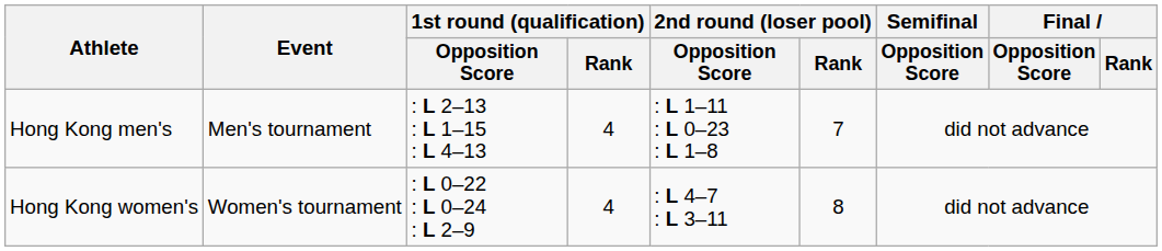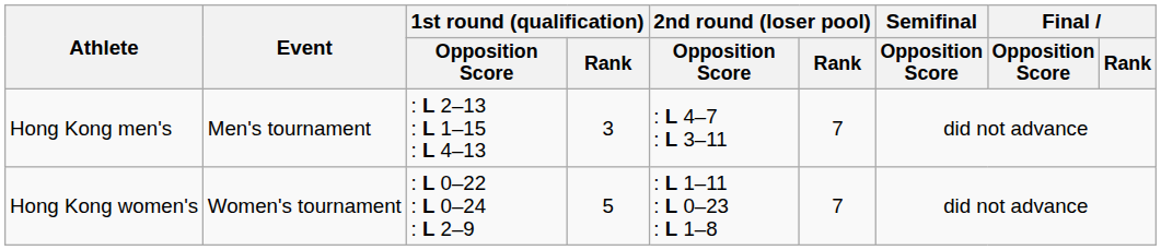Hong Kong men's | 1st round (qualification) / Rank: 4 -> 3
Hong Kong men's | 2nd round (loser pool) / Opposition Score: : L 1–11 : L 0–23 : L 1–8 -> : L 4–7 : L 3–11
Hong Kong women's | 1st round (qualification) / Rank: 4 -> 5
Hong Kong women's | 2nd round (loser pool) / Opposition Score: : L 4–7 : L 3–11 -> : L 1–11 : L 0–23 : L 1–8
Hong Kong women's | 2nd round (loser pool) / Rank: 8 -> 7
